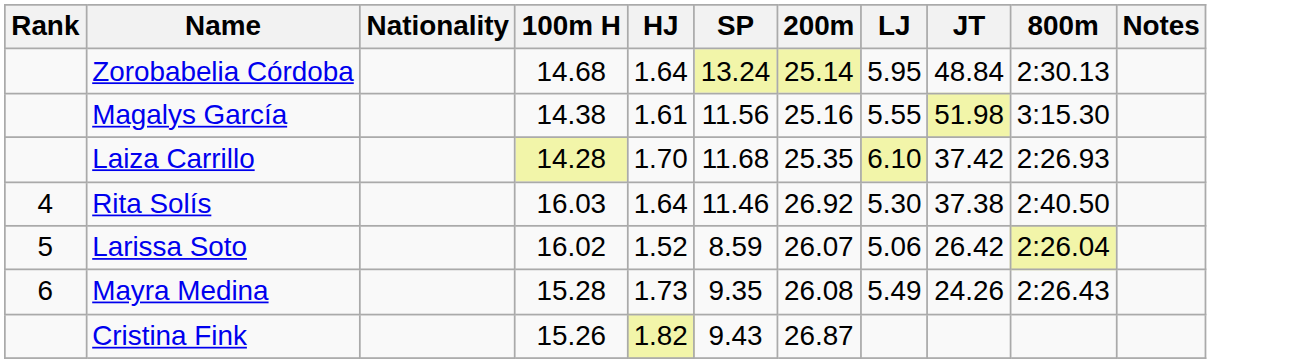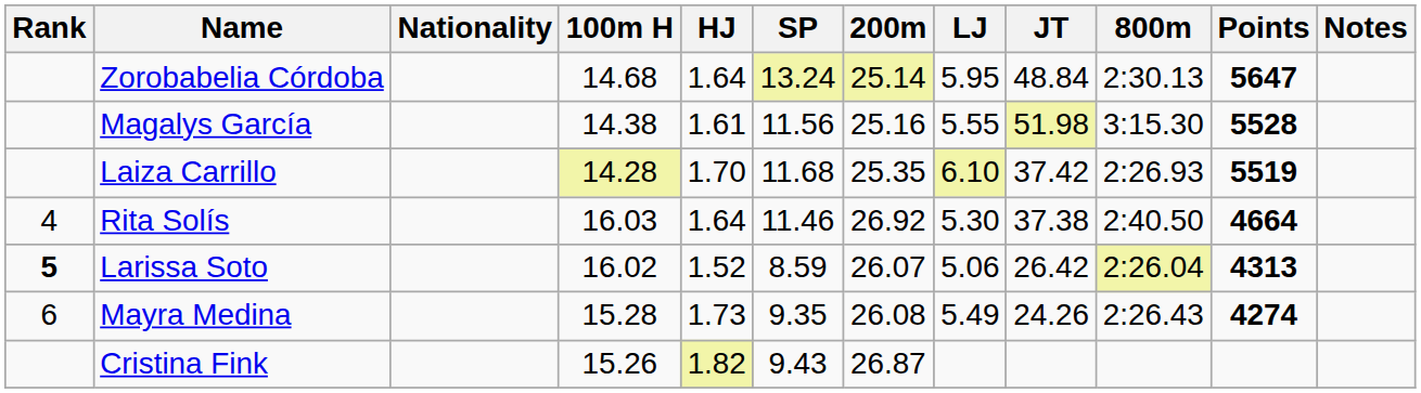+ column: Points | 5647 | 5528 | 5519 | 4664 | 4313 | 4274
Larissa Soto | Rank: normal -> bold
